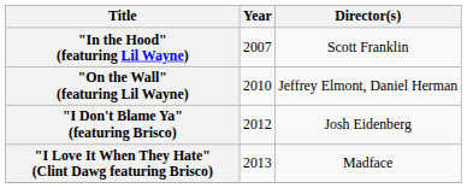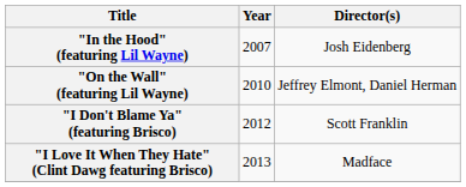"In the Hood" (featuring Lil Wayne) | Director(s): Scott Franklin -> Josh Eidenberg
"I Don't Blame Ya" (featuring Brisco) | Director(s): Josh Eidenberg -> Scott Franklin
